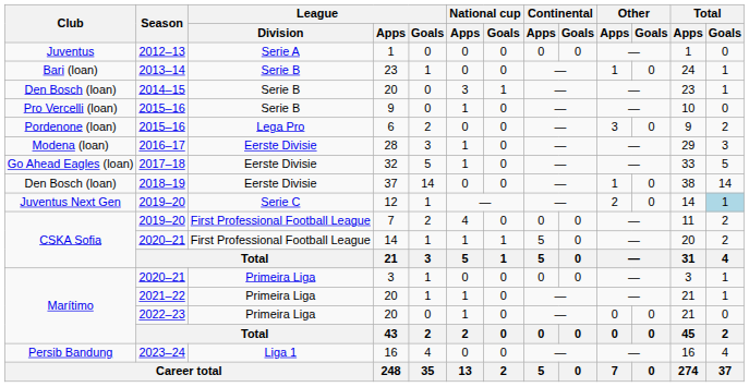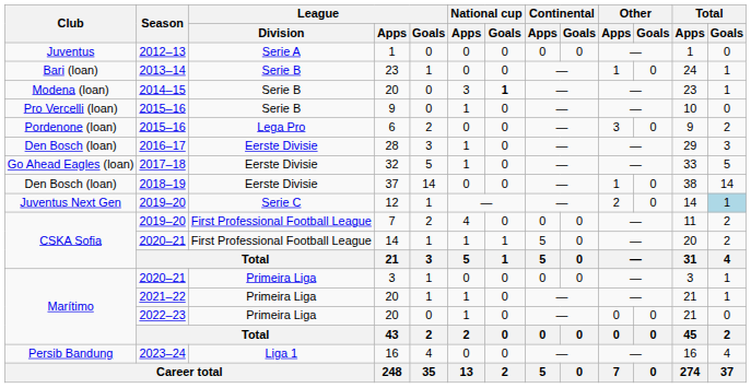2014–15 / 20 | Club: Den Bosch (loan) -> Modena (loan)
2014–15 / 20 | National cup / Goals: normal -> bold
28 | Club: Modena (loan) -> Den Bosch (loan)
